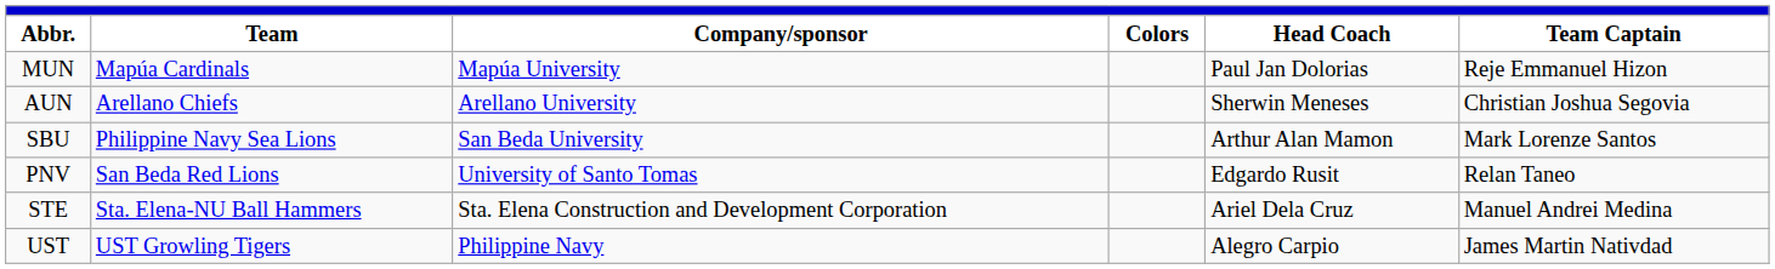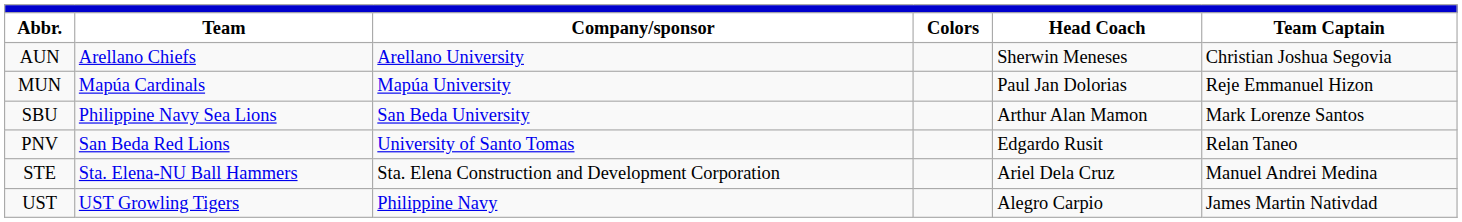rows swapped: AUN <-> MUN
